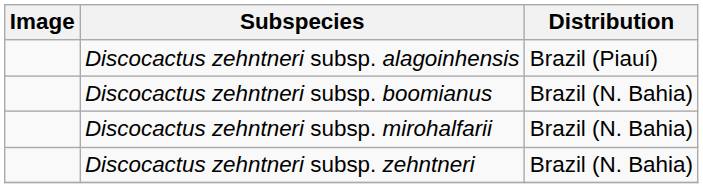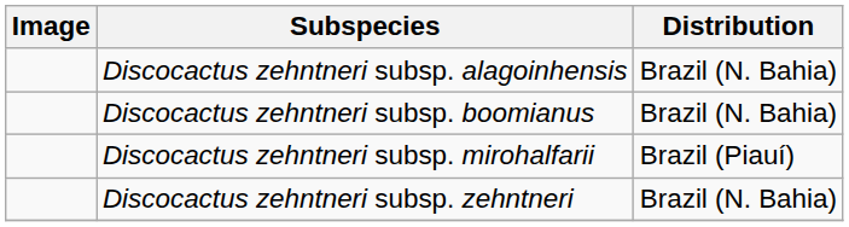Discocactus zehntneri subsp. alagoinhensis | Distribution: Brazil (Piauí) -> Brazil (N. Bahia)
Discocactus zehntneri subsp. mirohalfarii | Distribution: Brazil (N. Bahia) -> Brazil (Piauí)
